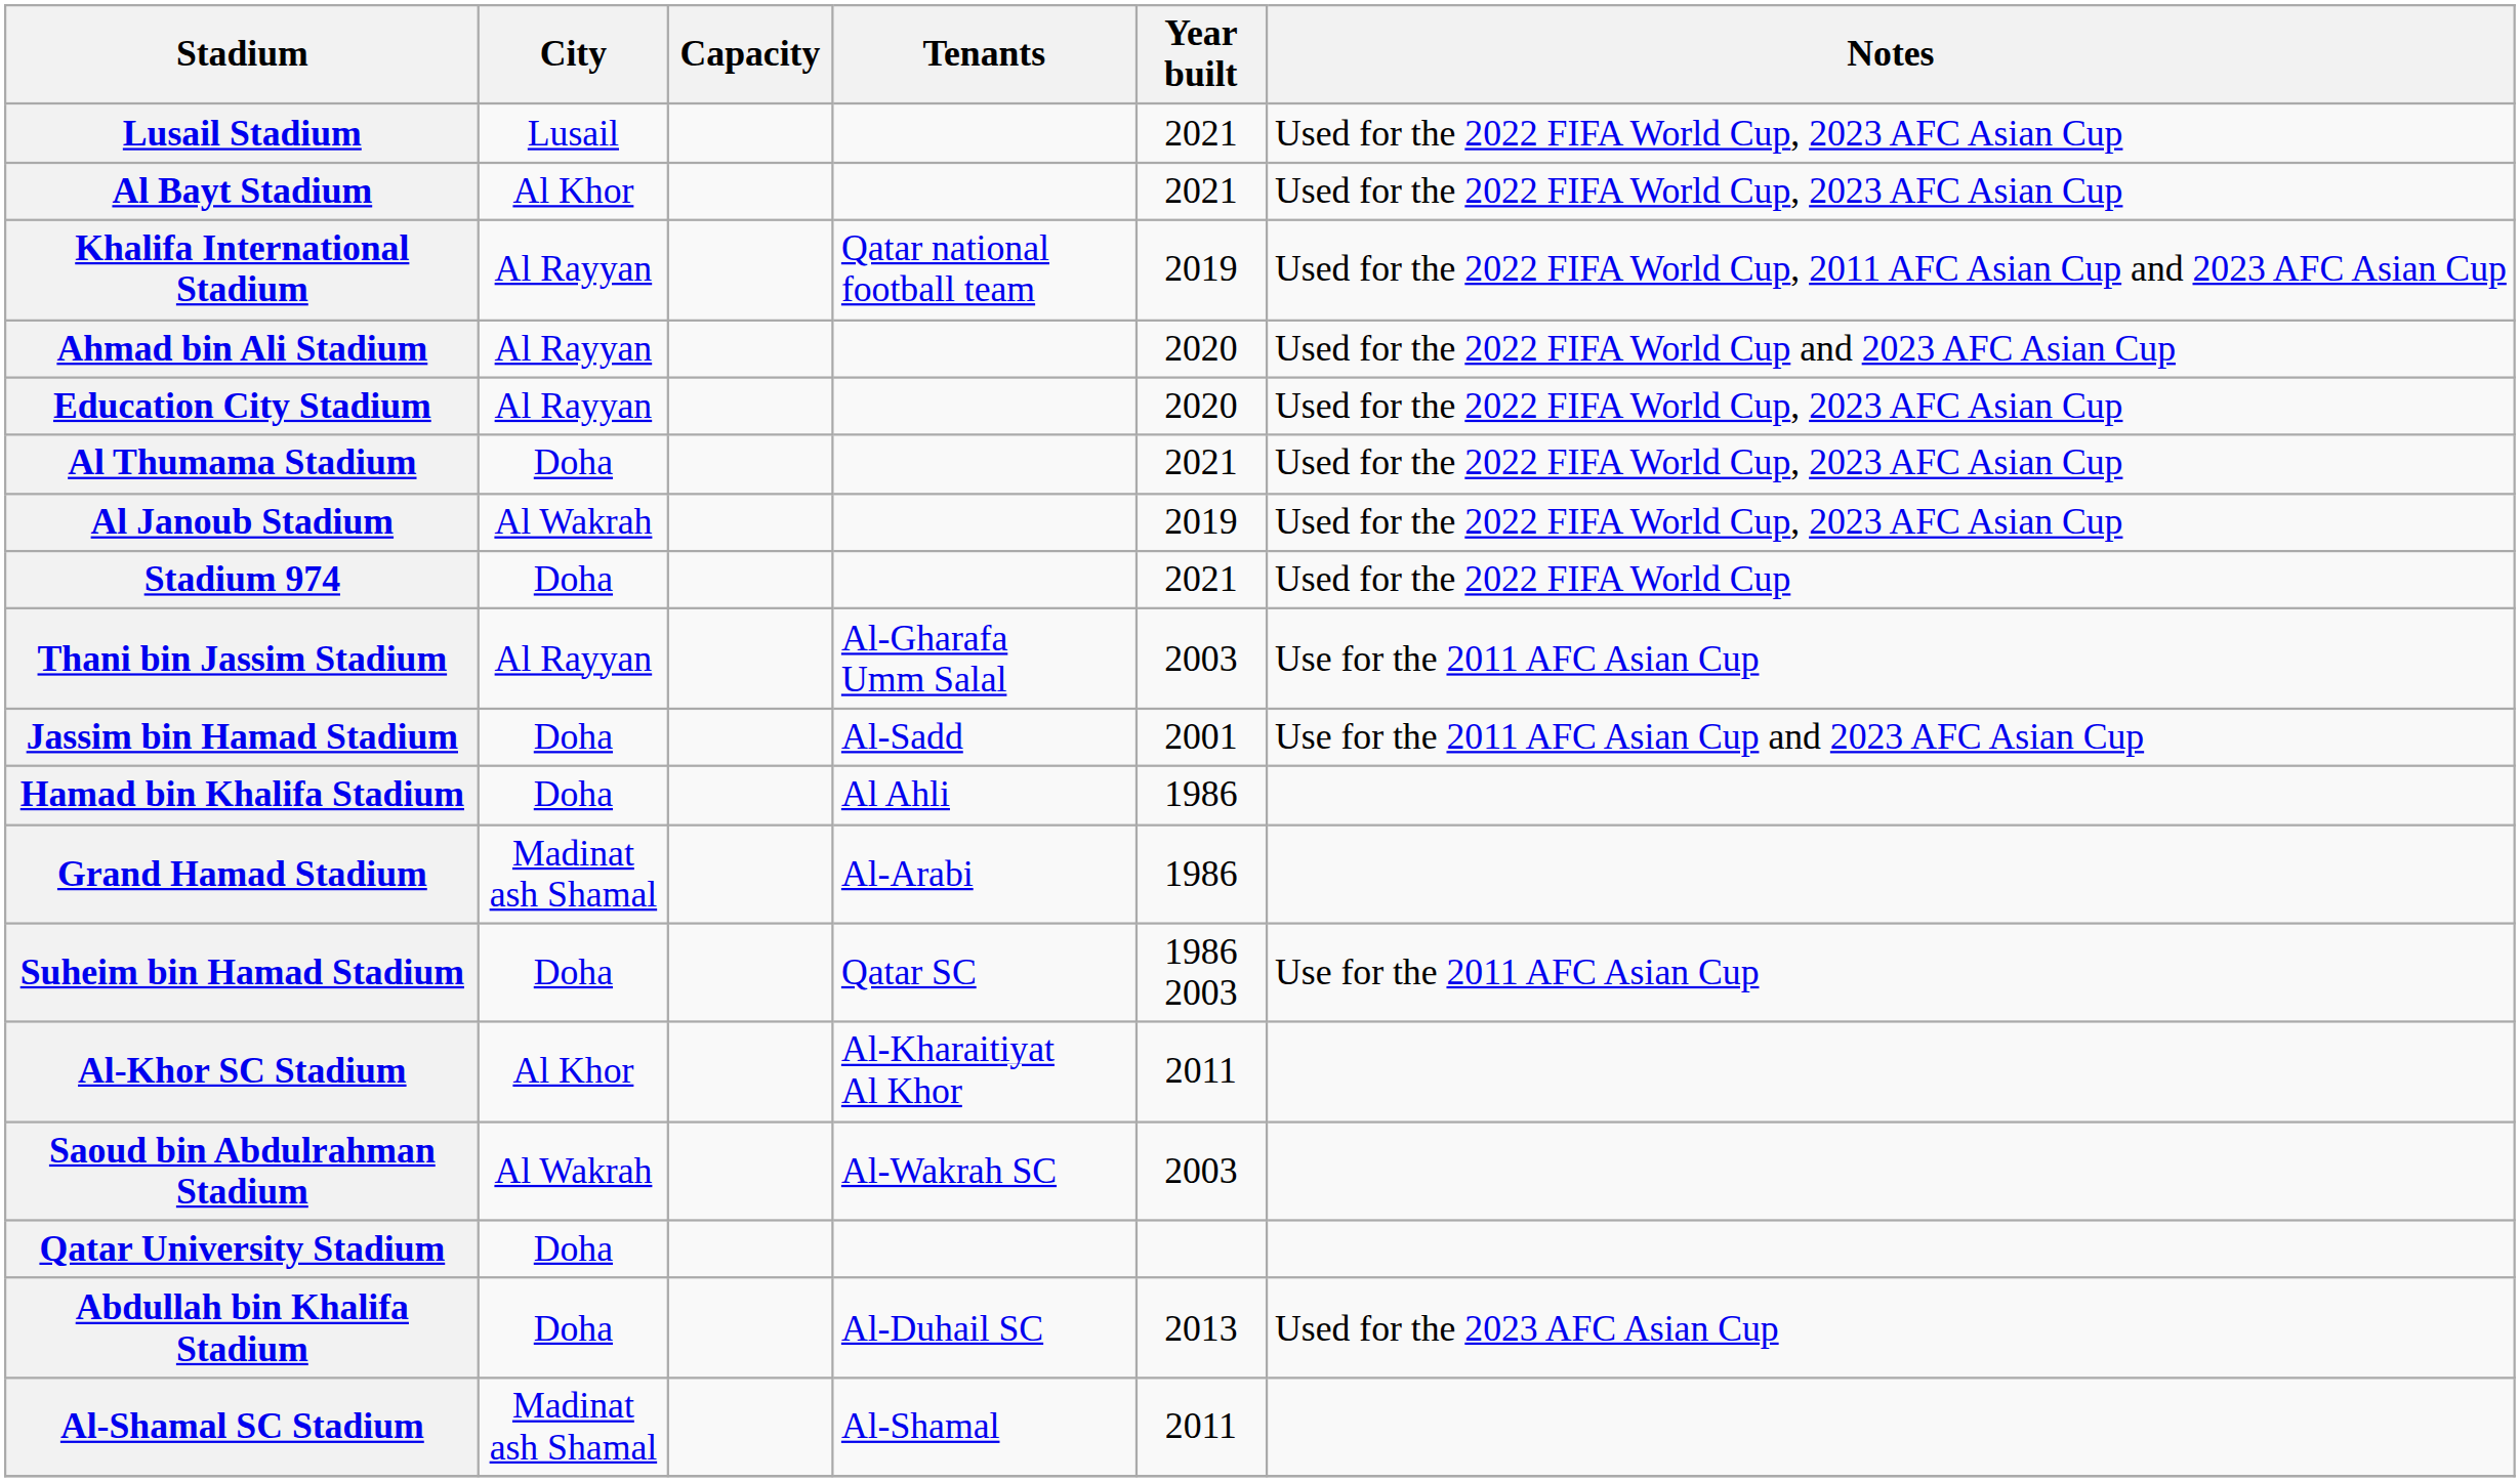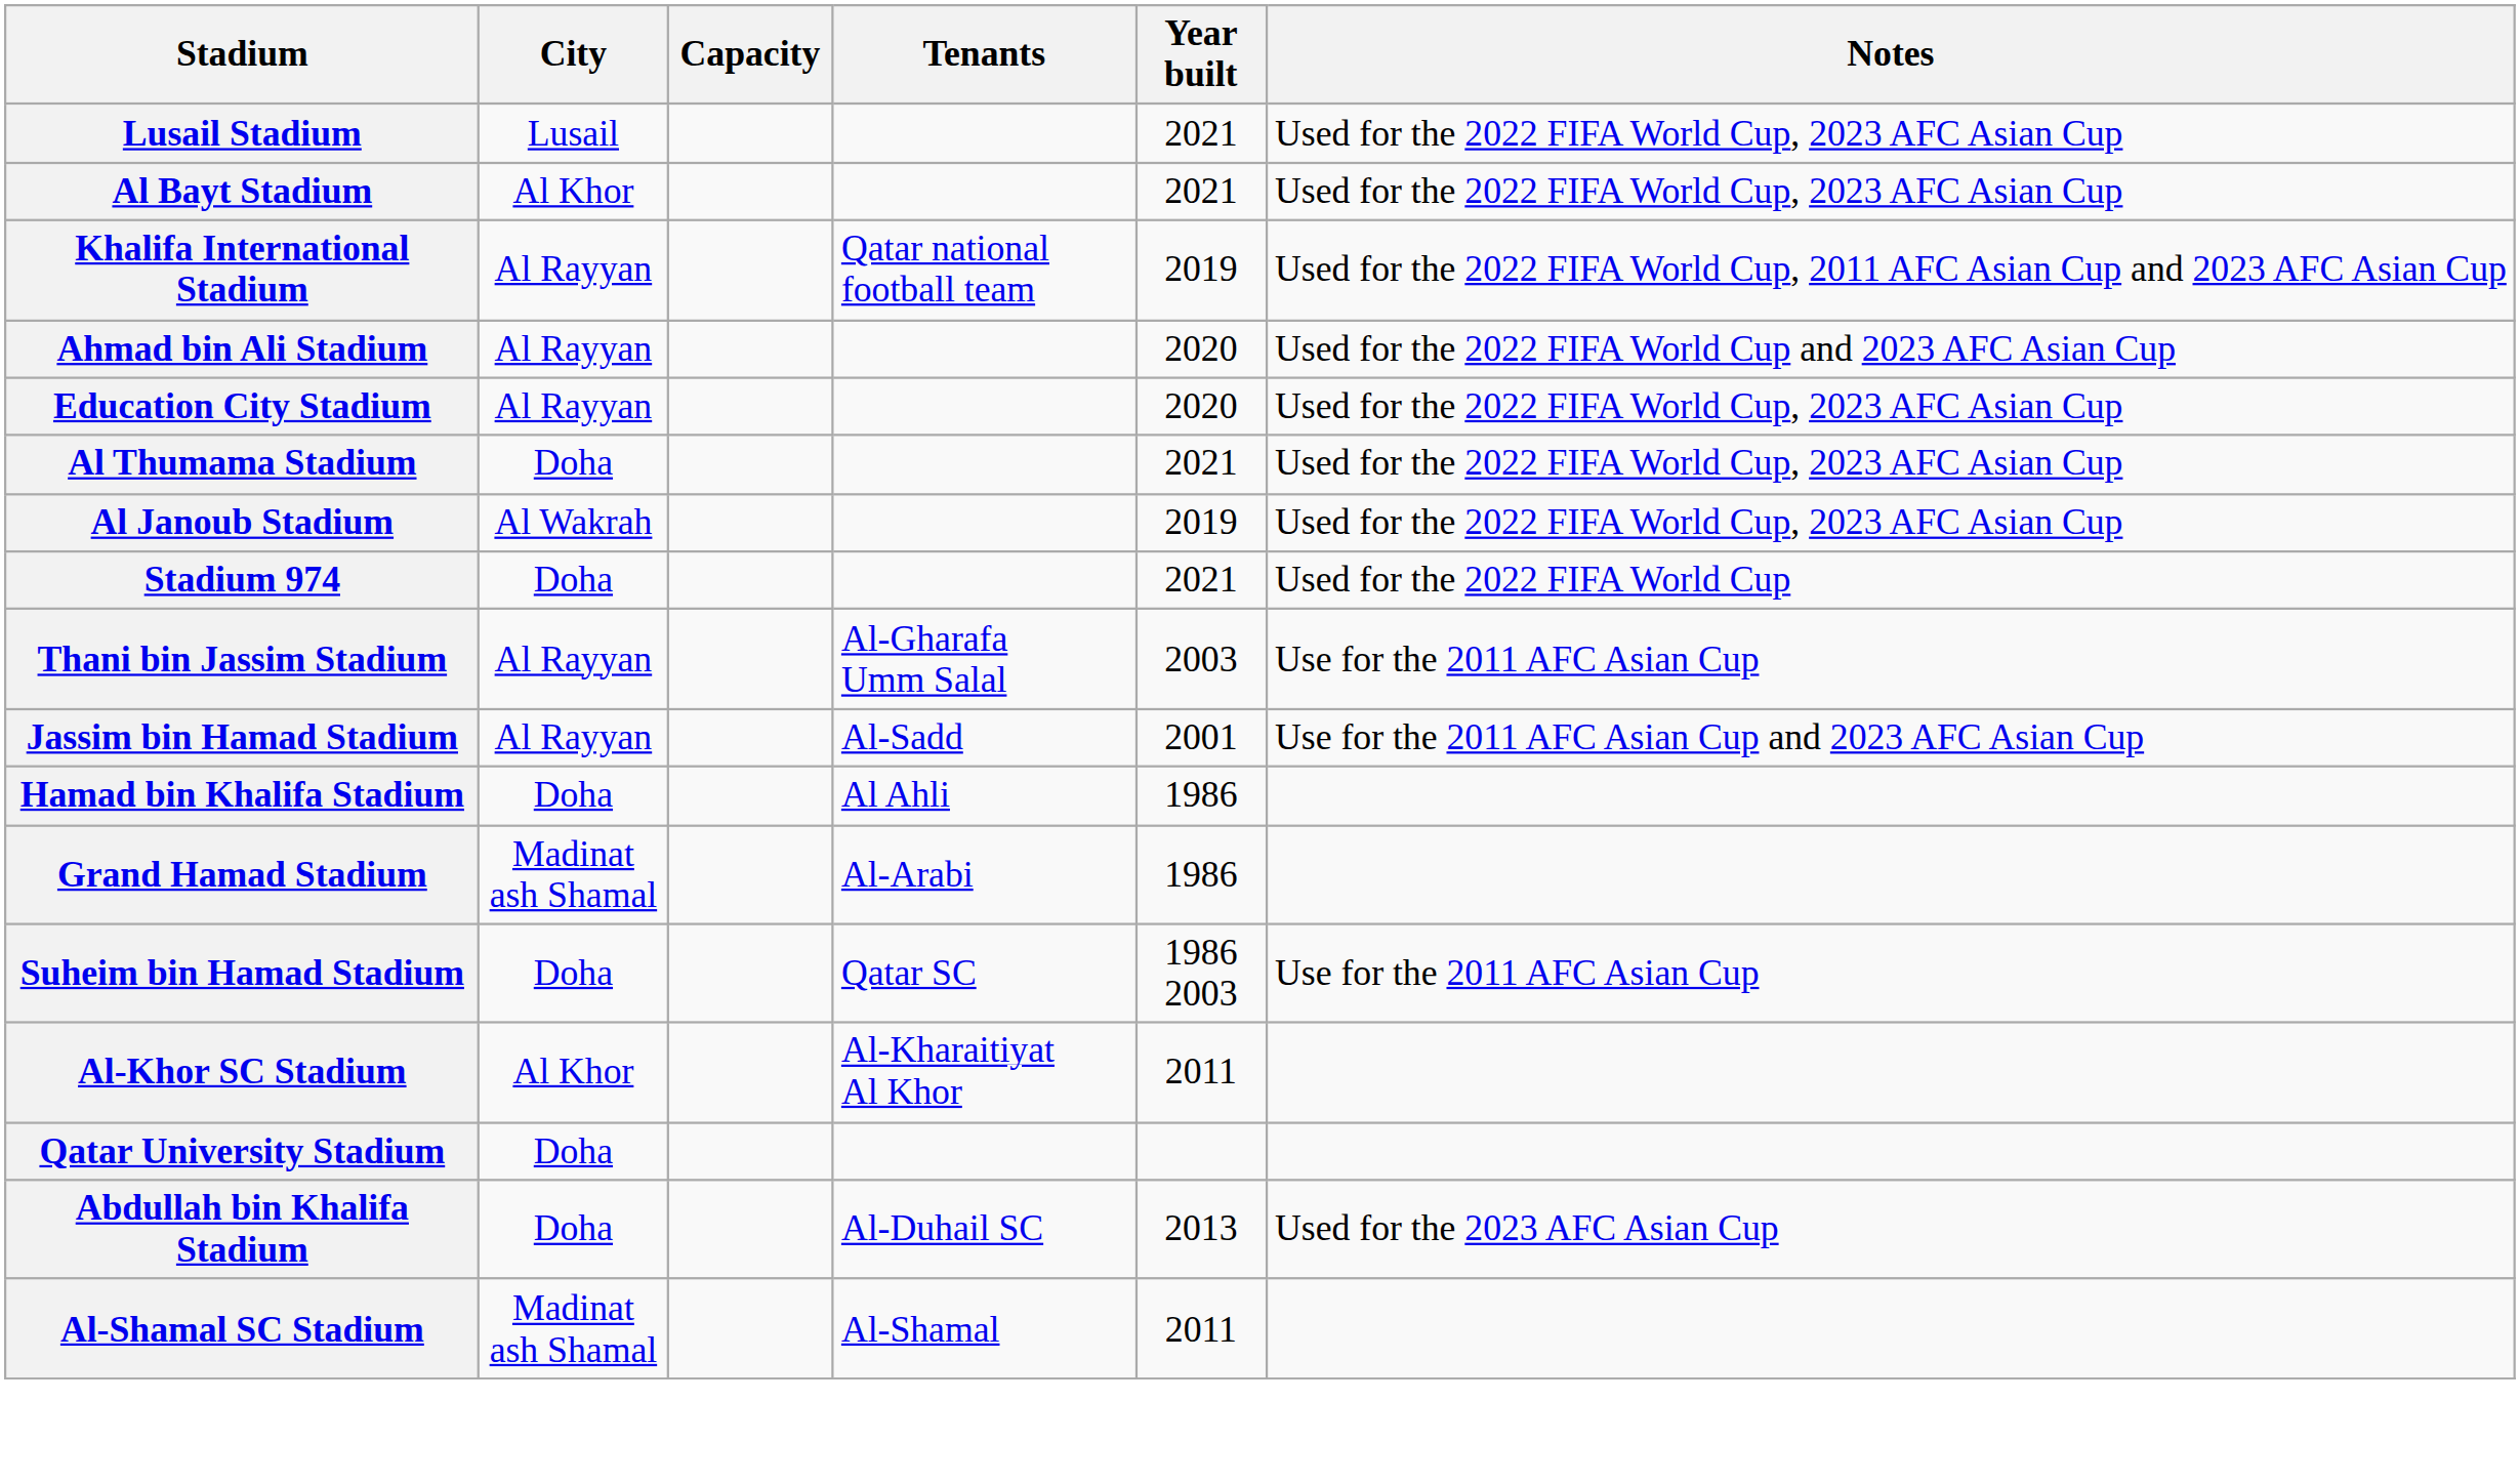Jassim bin Hamad Stadium | City: Doha -> Al Rayyan
- row: Saoud bin Abdulrahman Stadium | Al Wakrah | Al-Wakrah SC | 2003
